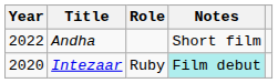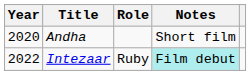Andha | Year: 2022 -> 2020
Intezaar | Year: 2020 -> 2022
